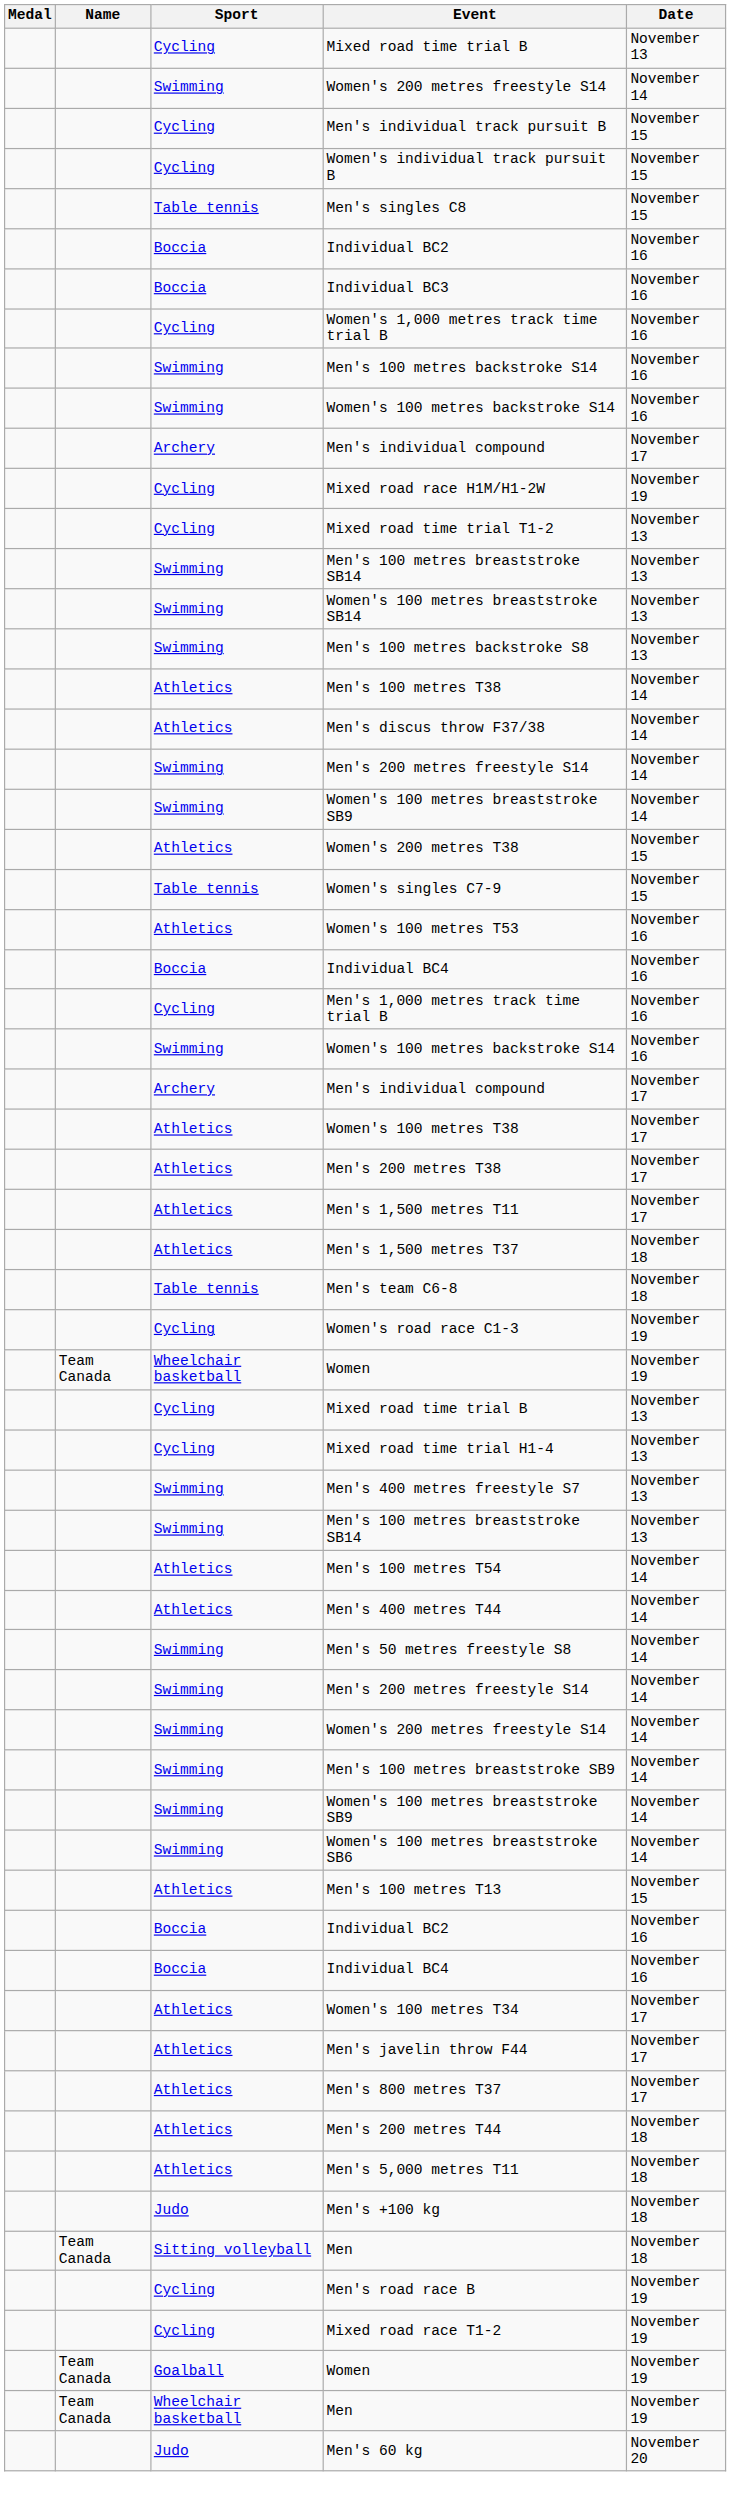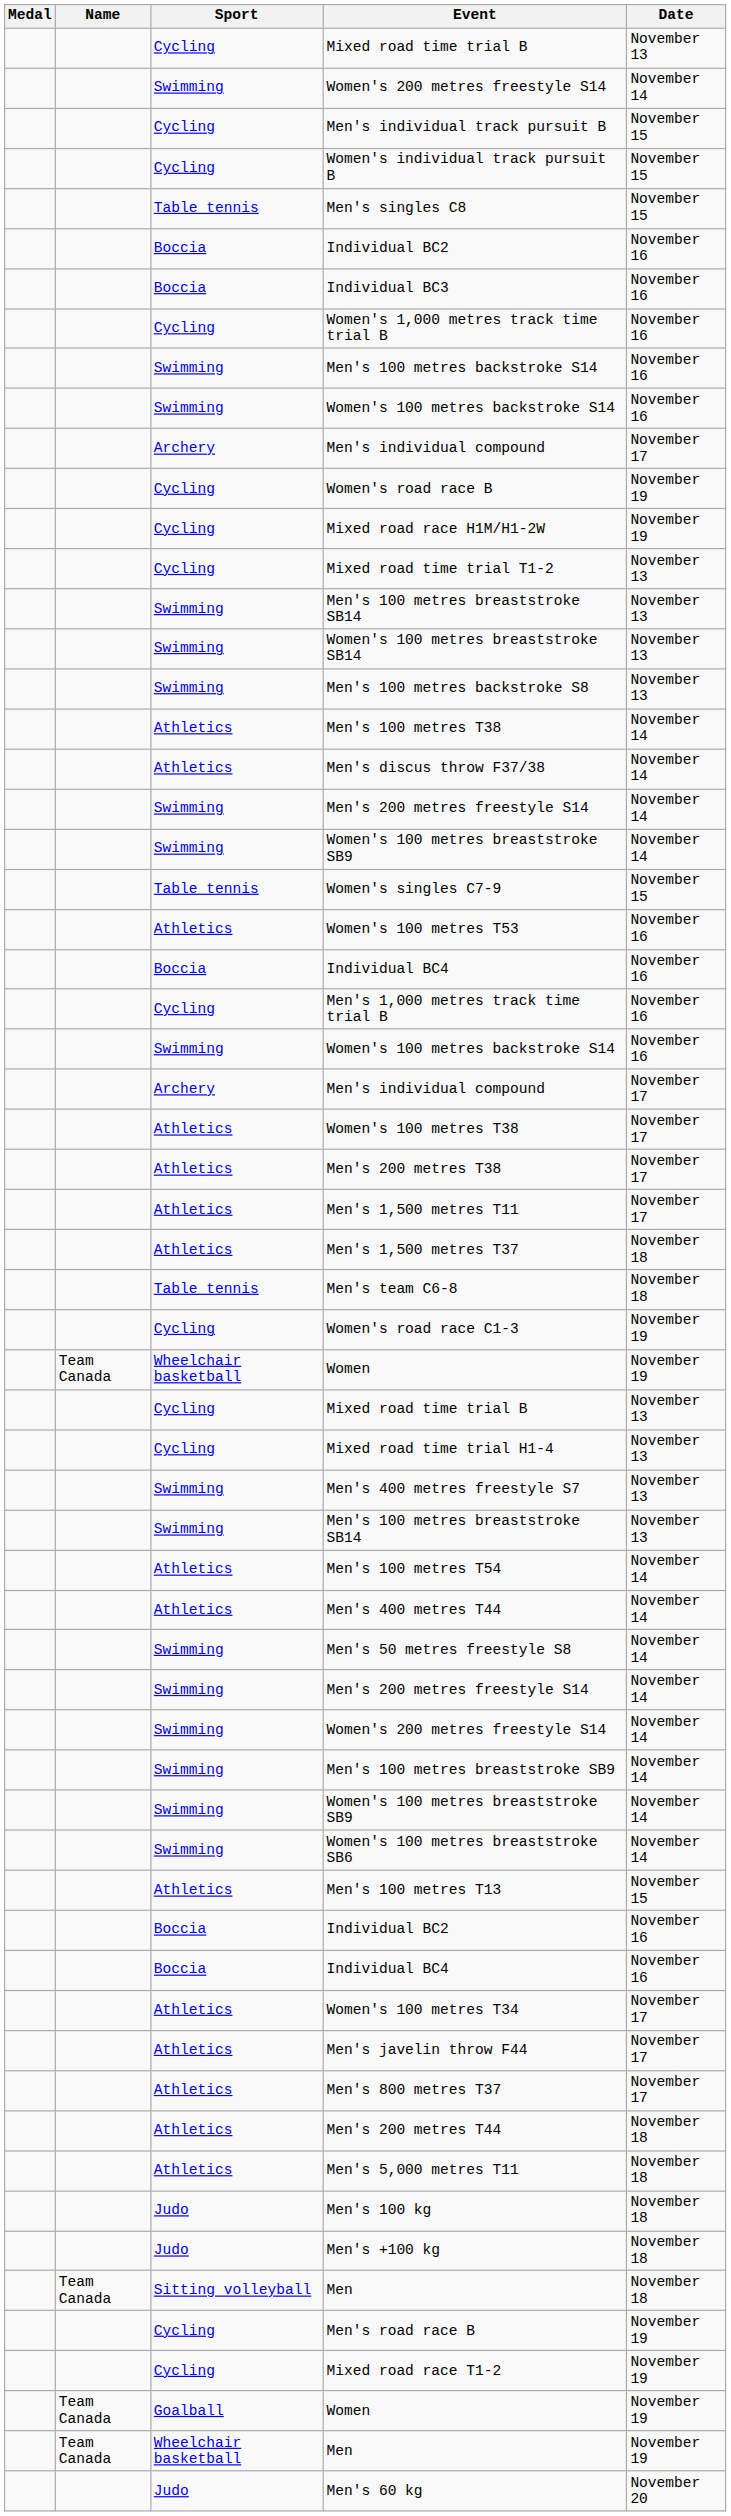+ row: Cycling | Women's road race B | November 19
- row: Athletics | Women's 200 metres T38 | November 15
+ row: Judo | Men's 100 kg | November 18
